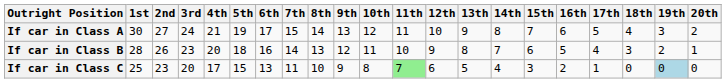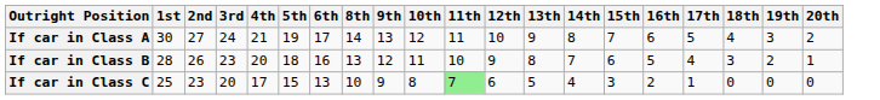- column: 7th | 15 | 14 | 11
If car in Class C | 19th: lightblue background -> no background
